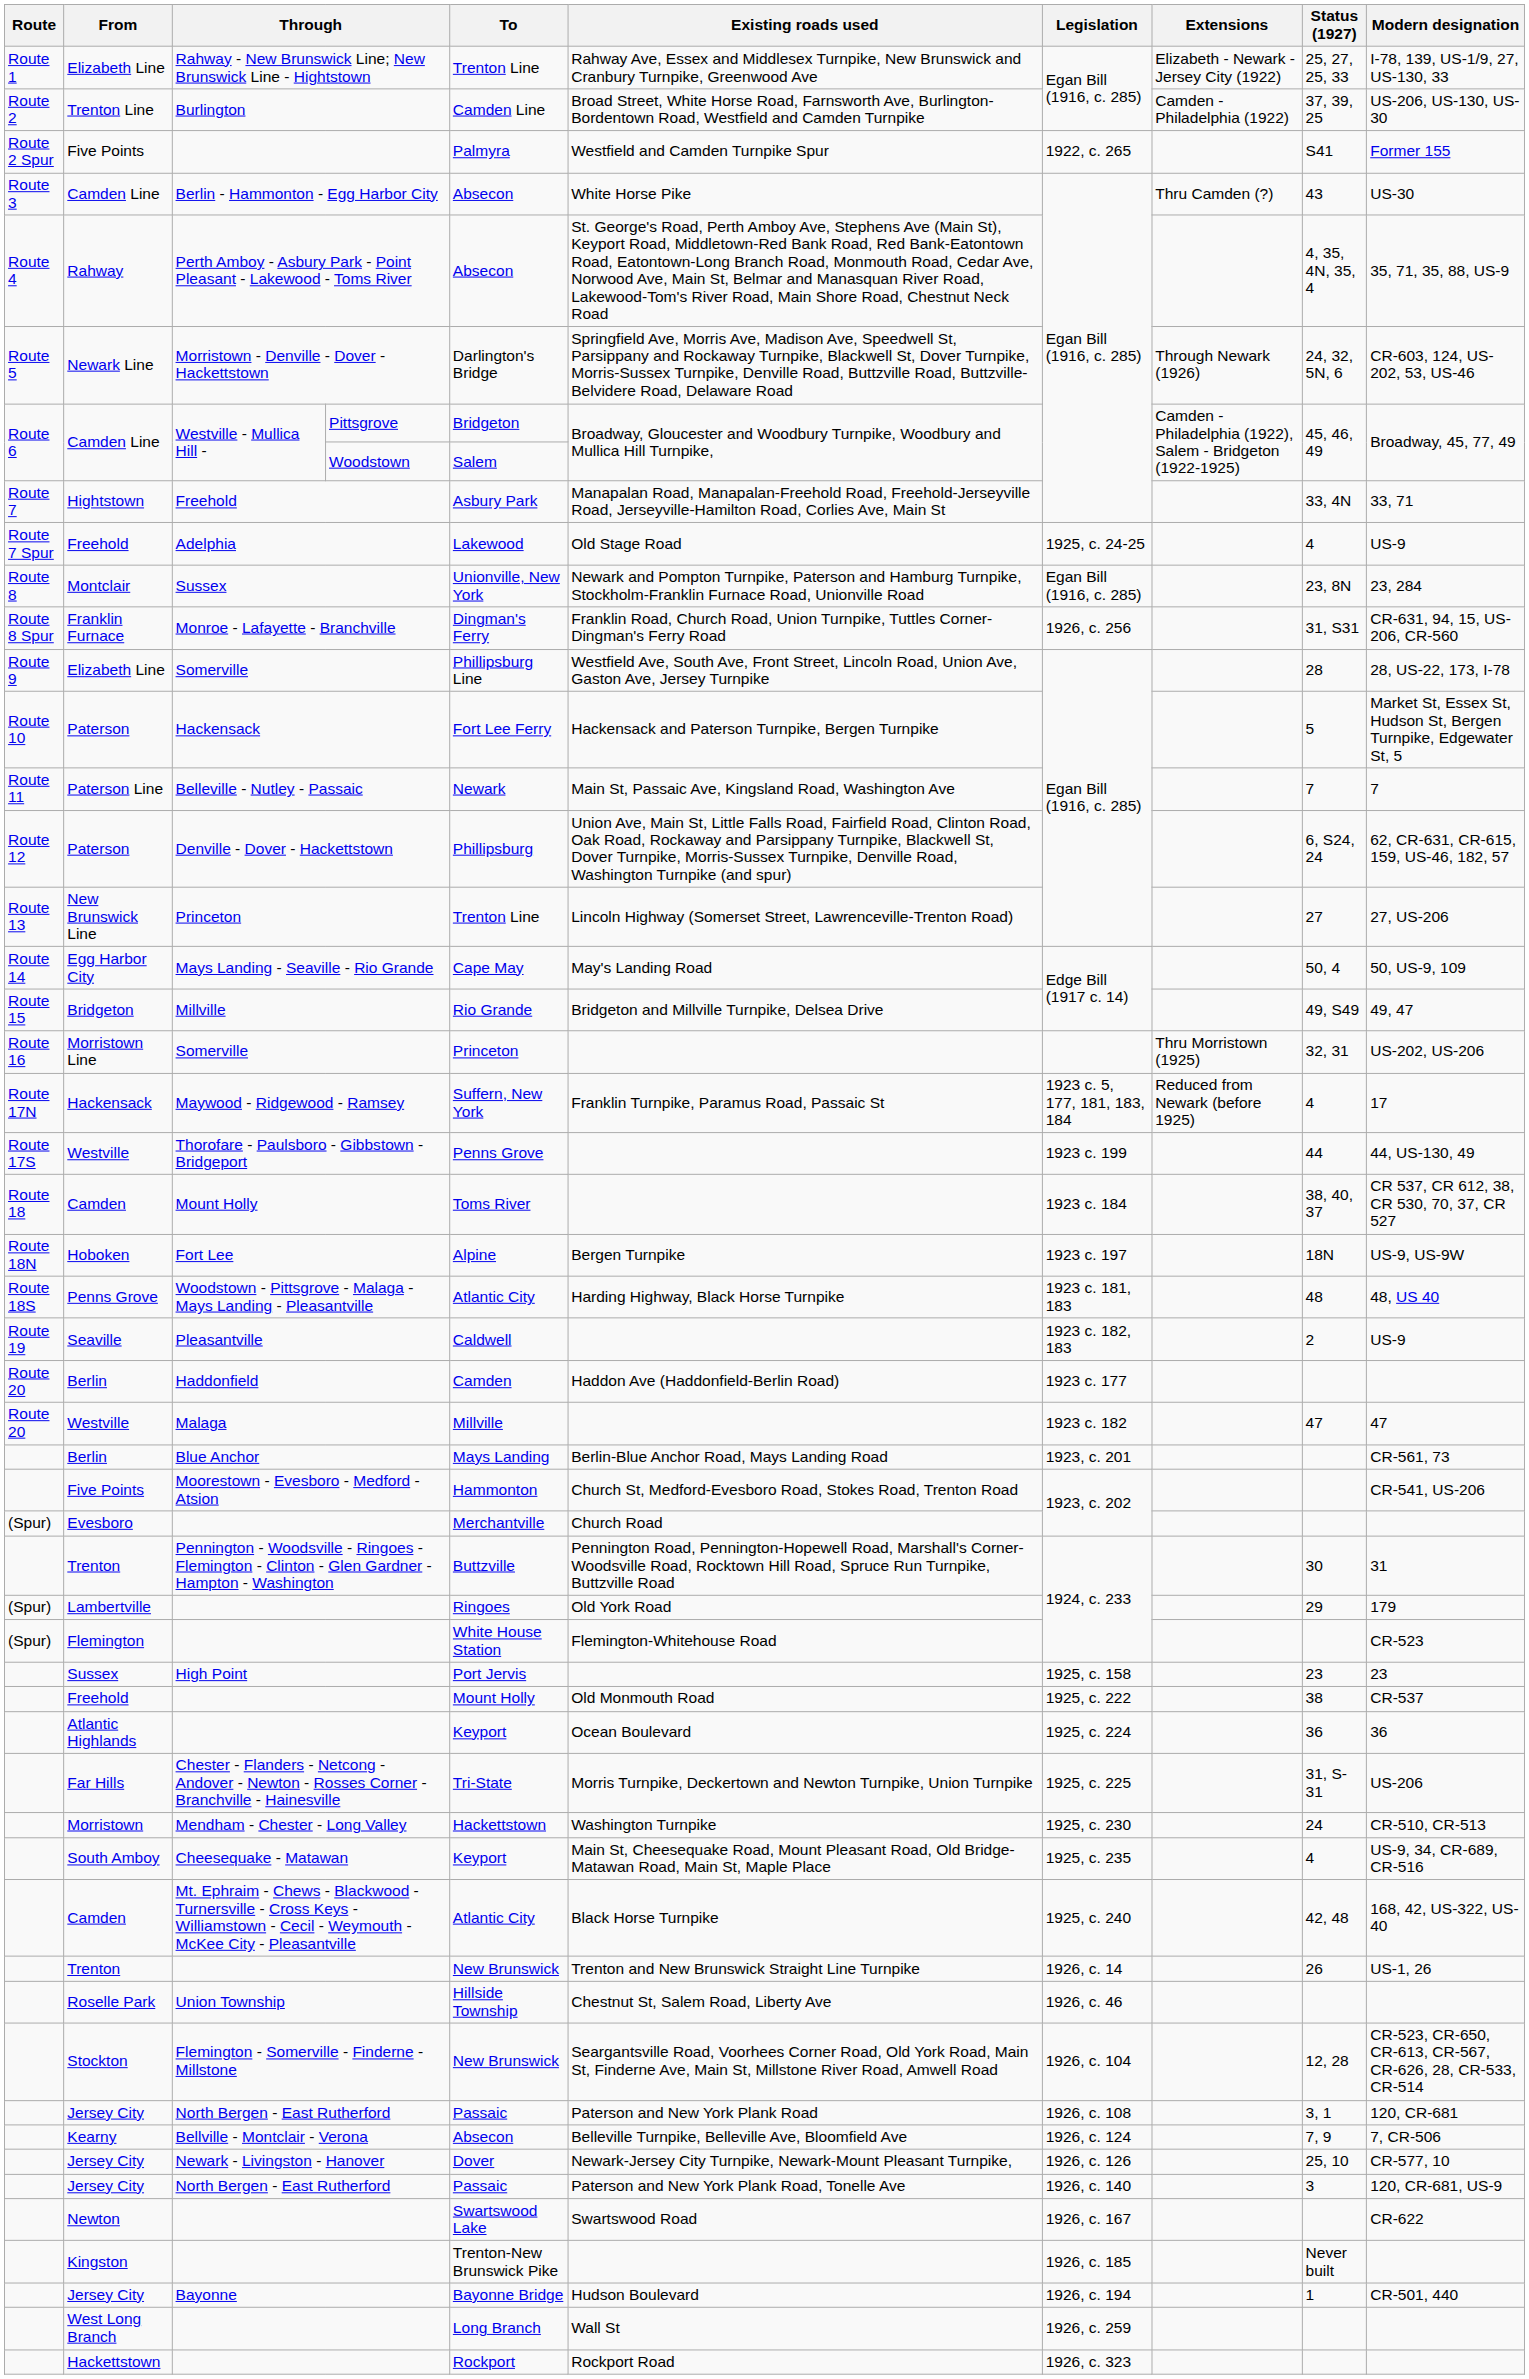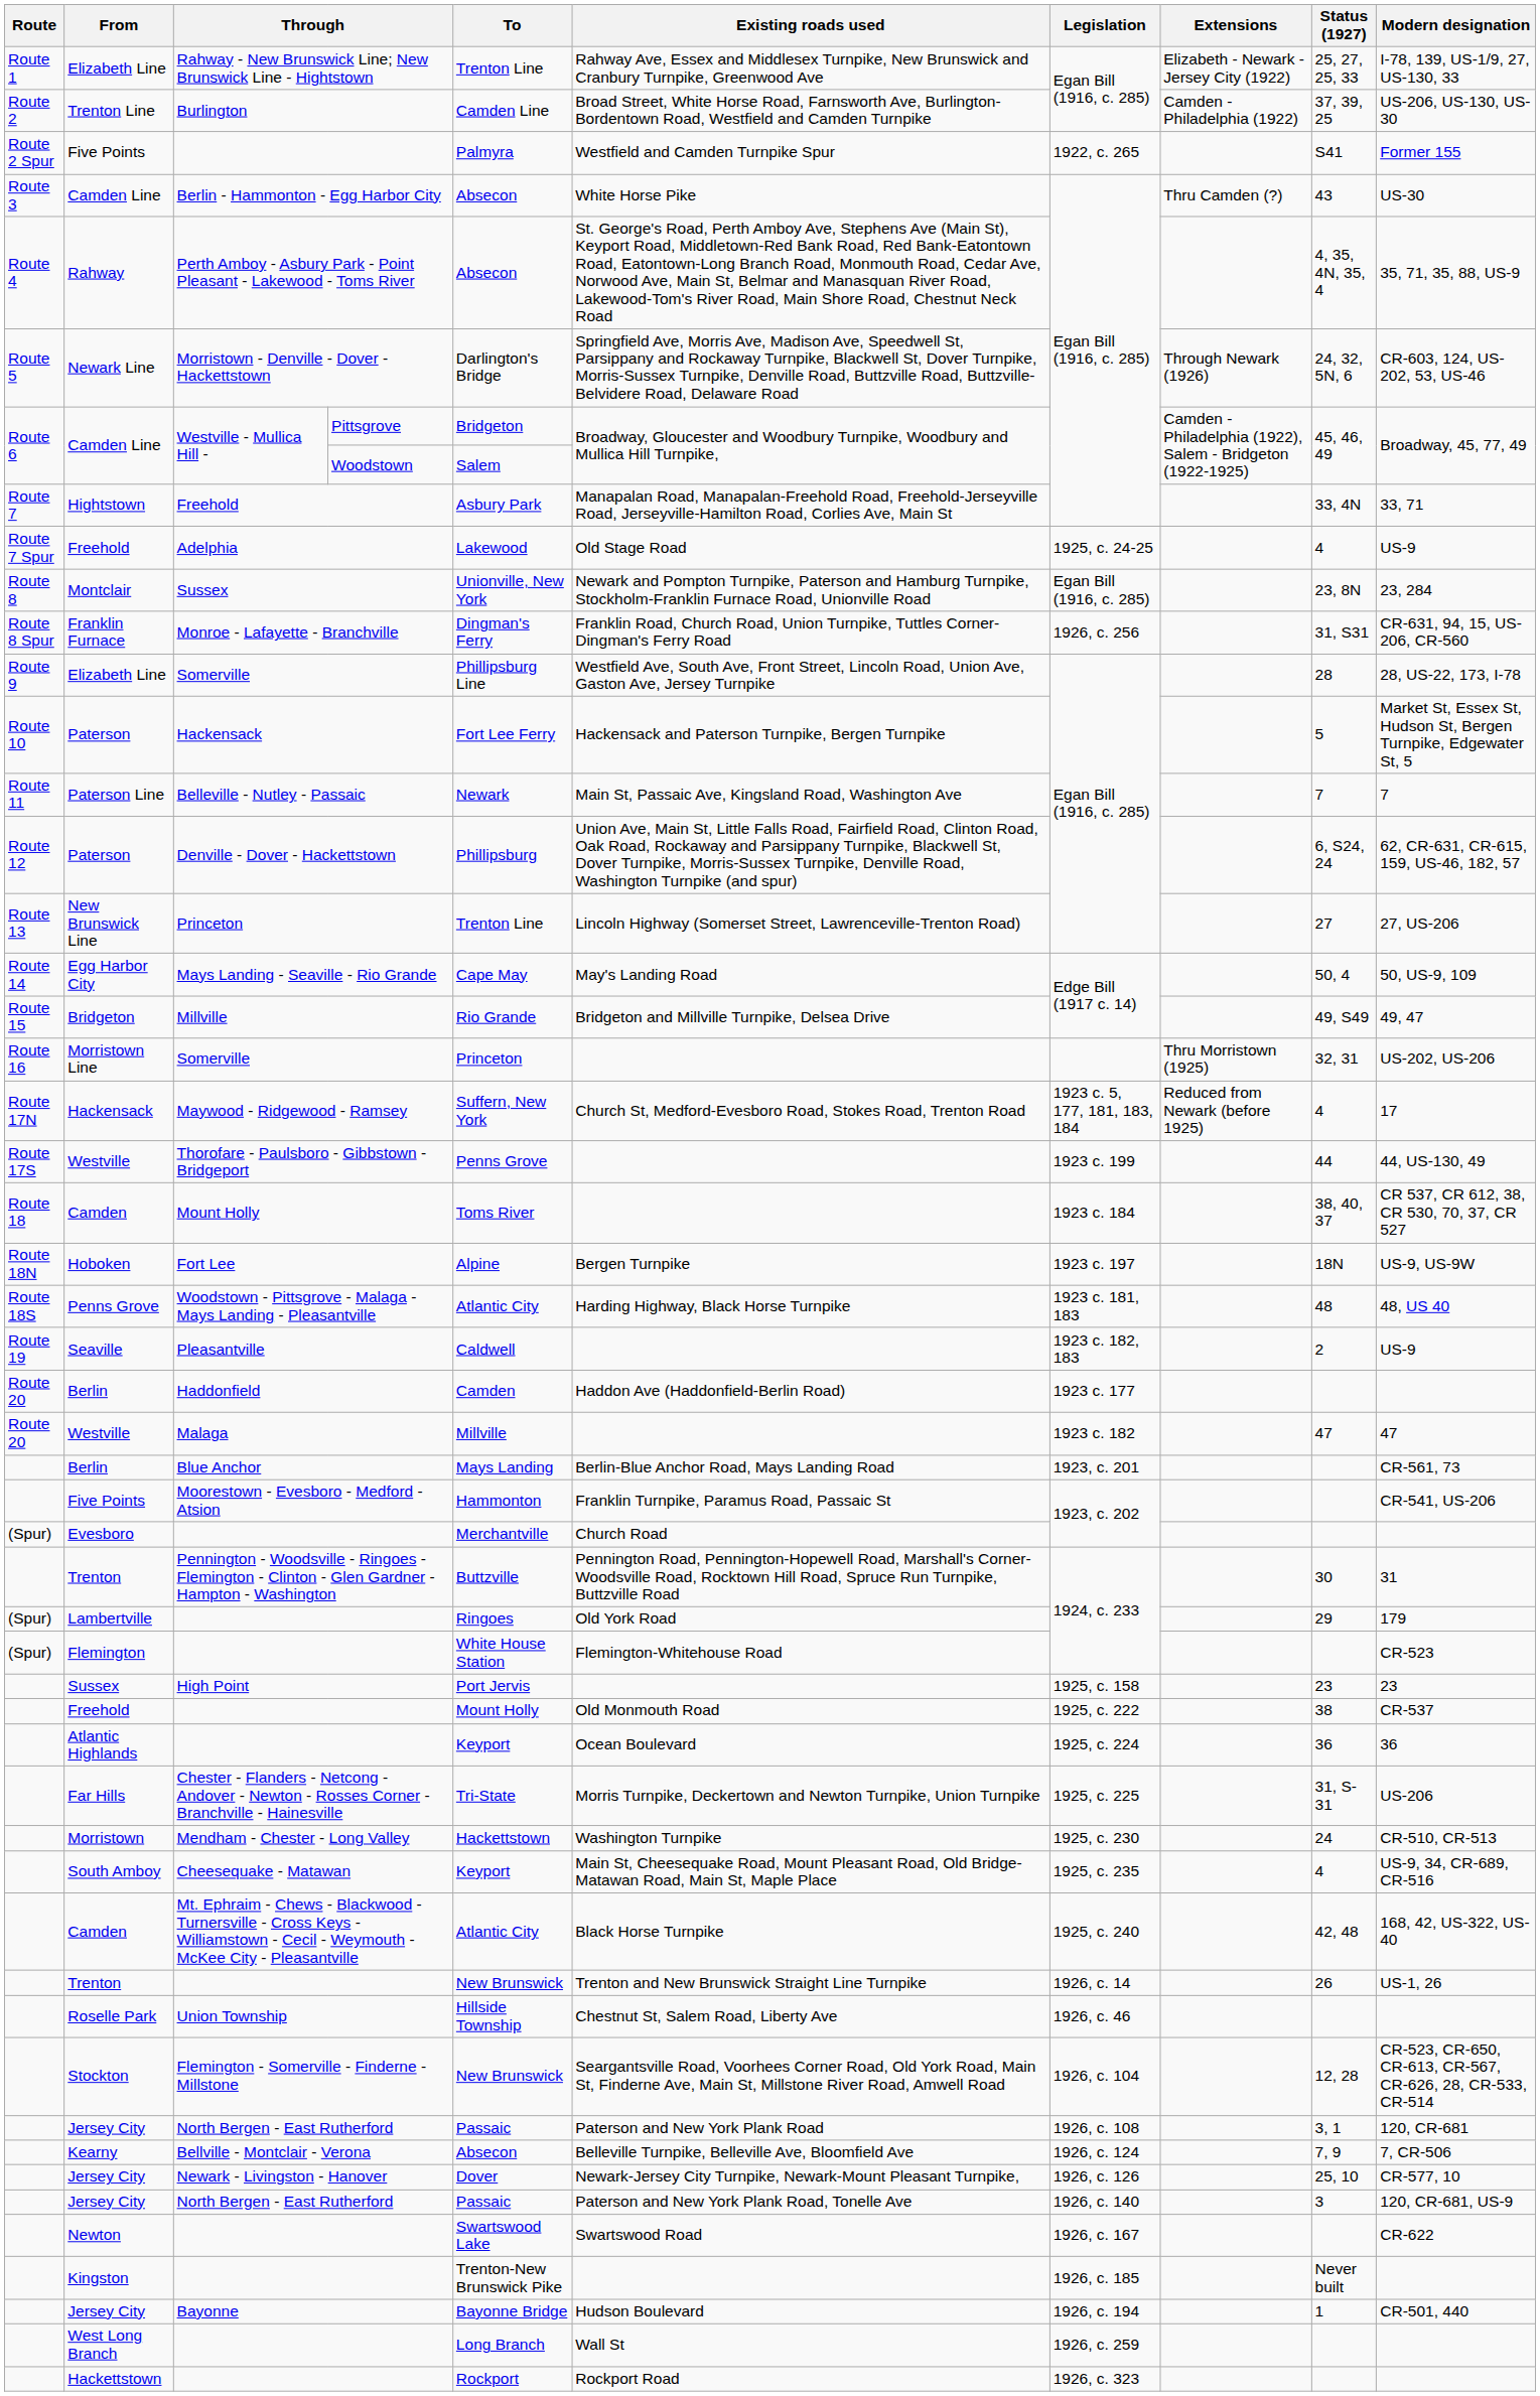Maywood - Ridgewood - Ramsey | Existing roads used: Franklin Turnpike, Paramus Road, Passaic St -> Church St, Medford-Evesboro Road, Stokes Road, Trenton Road
Moorestown - Evesboro - Medford - Atsion | Existing roads used: Church St, Medford-Evesboro Road, Stokes Road, Trenton Road -> Franklin Turnpike, Paramus Road, Passaic St
